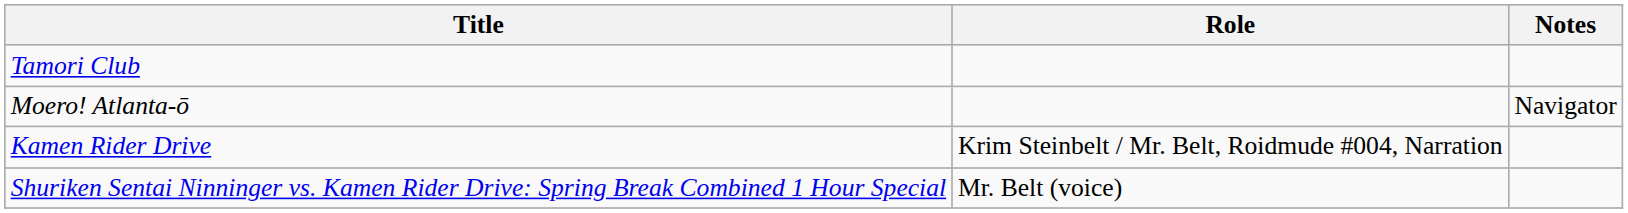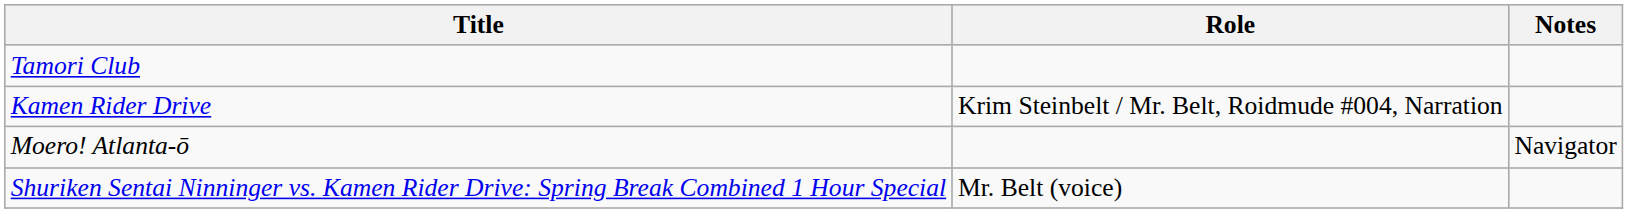rows swapped: Moero! Atlanta-ō <-> Kamen Rider Drive
